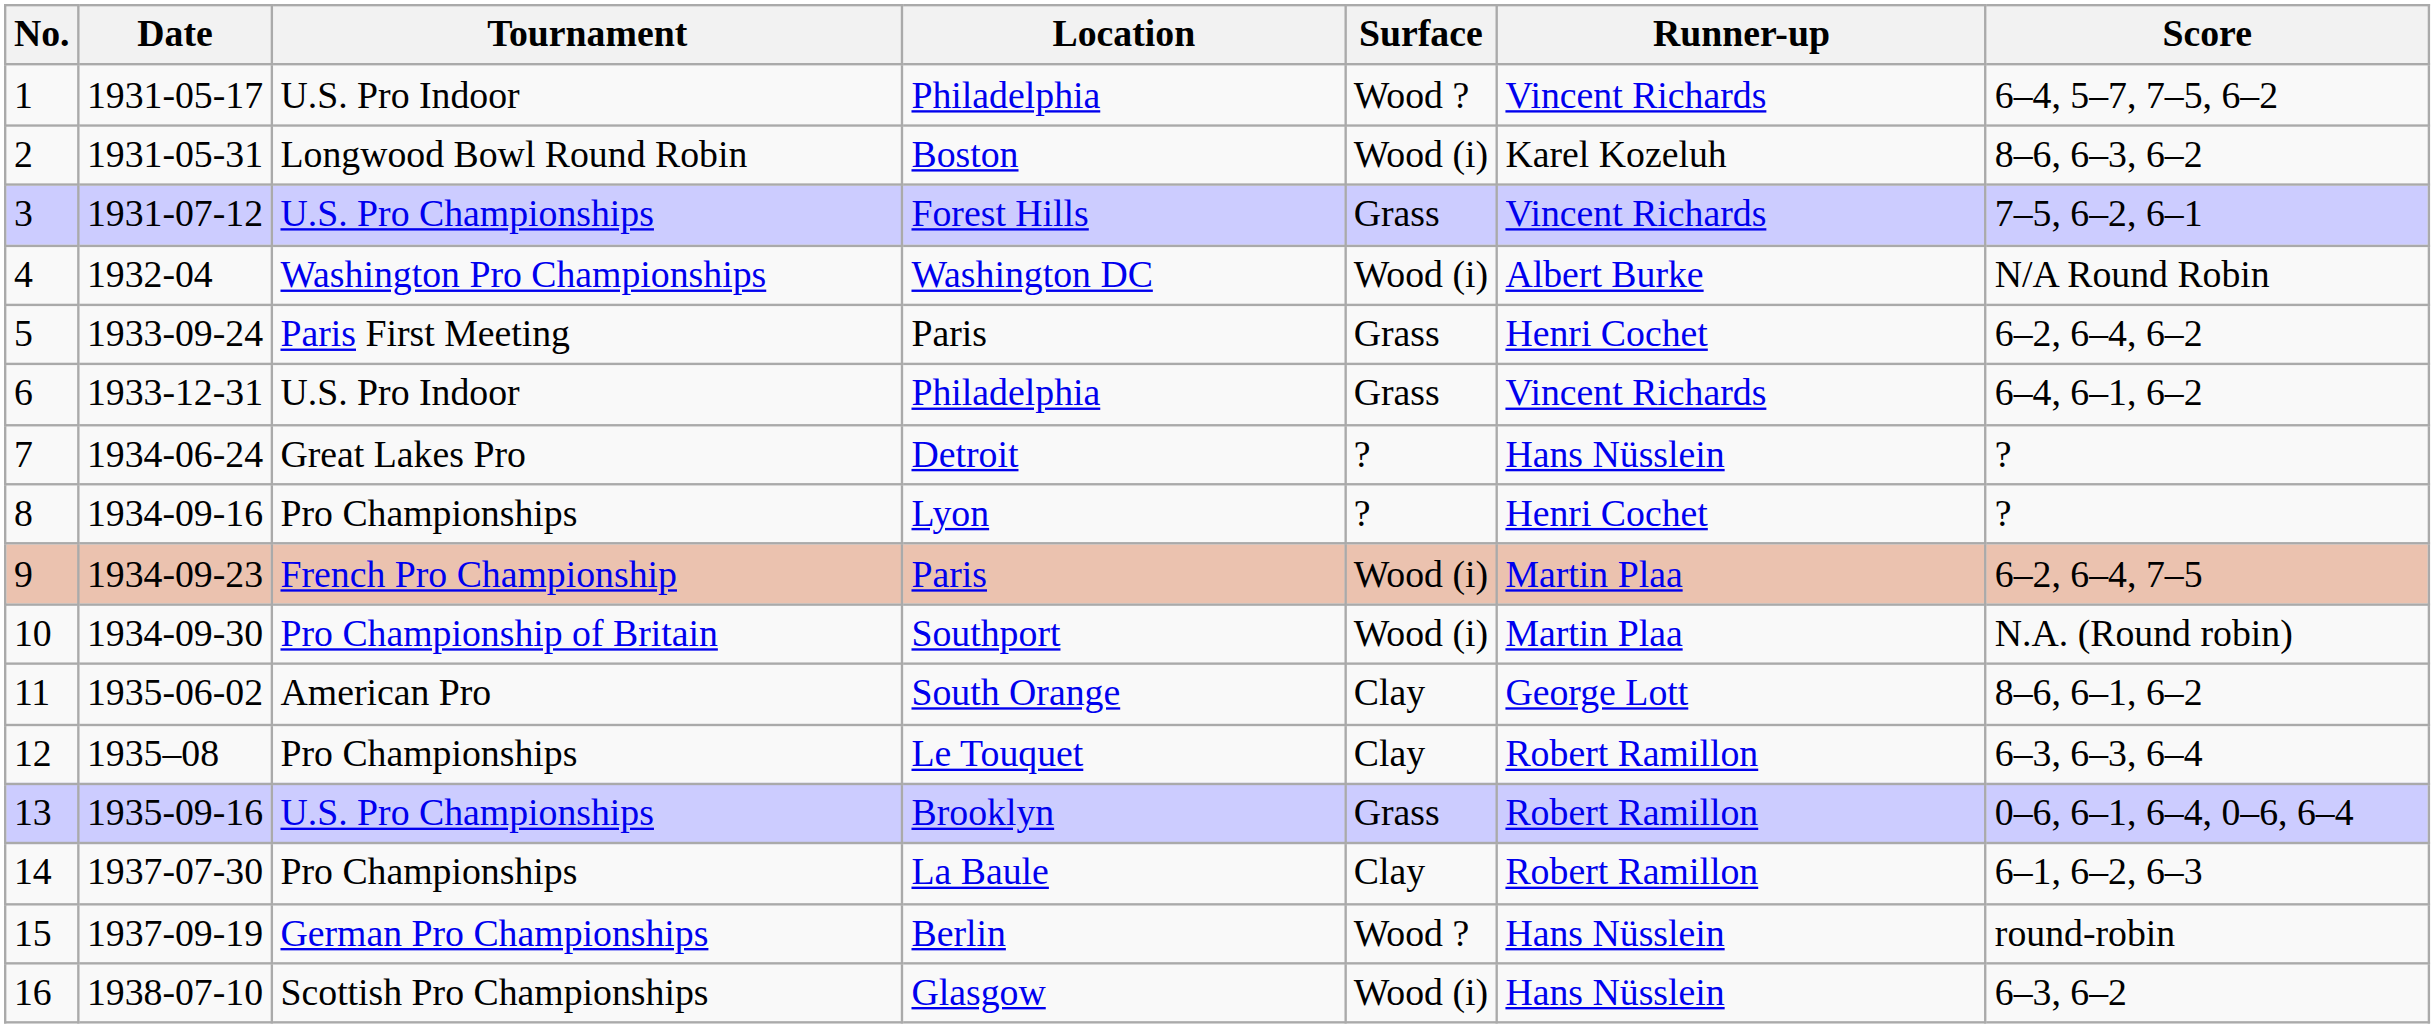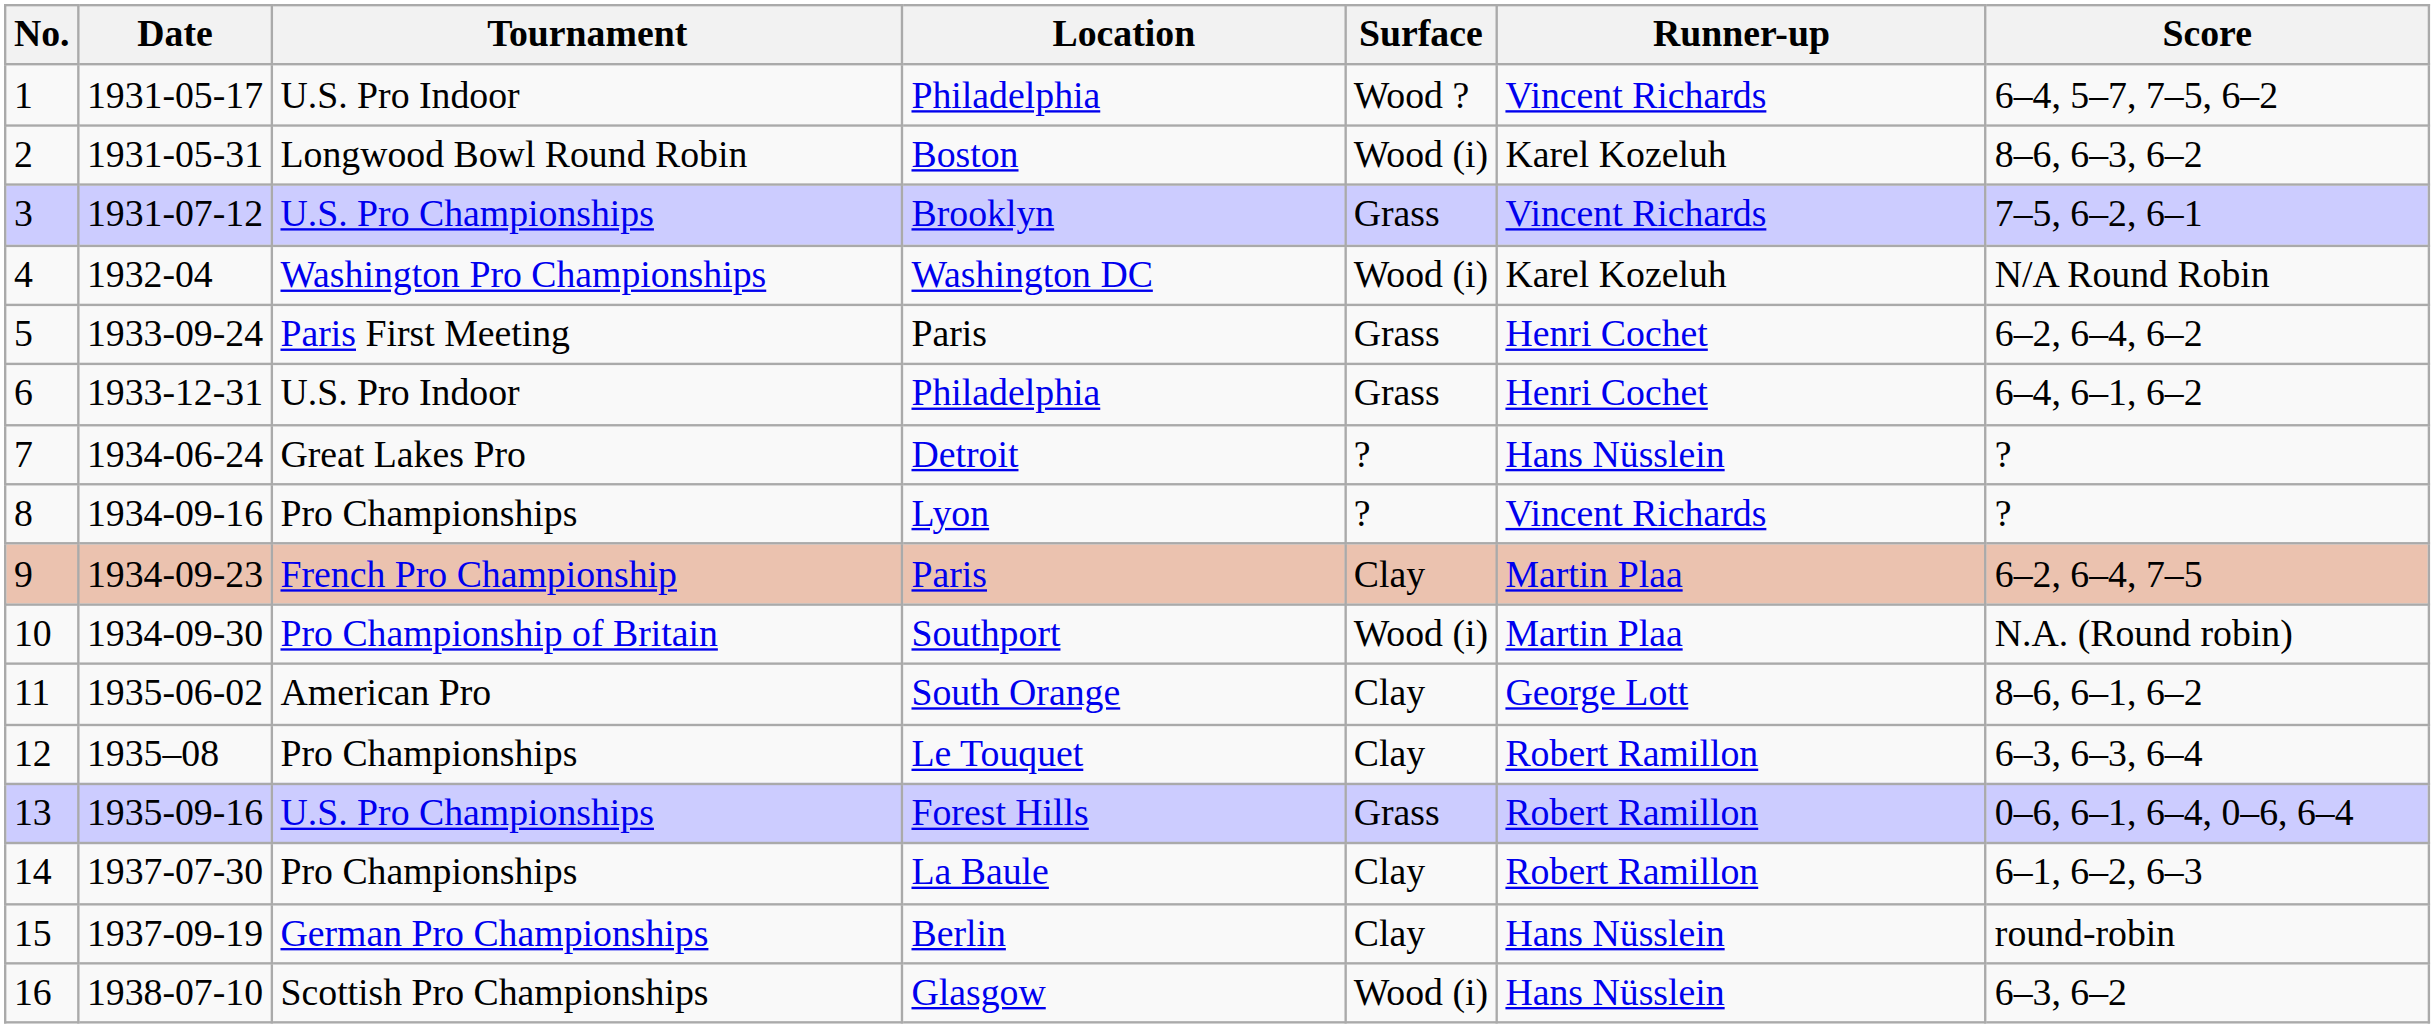3 | Location: Forest Hills -> Brooklyn
4 | Runner-up: Albert Burke -> Karel Kozeluh
6 | Runner-up: Vincent Richards -> Henri Cochet
8 | Runner-up: Henri Cochet -> Vincent Richards
9 | Surface: Wood (i) -> Clay
13 | Location: Brooklyn -> Forest Hills
15 | Surface: Wood ? -> Clay
